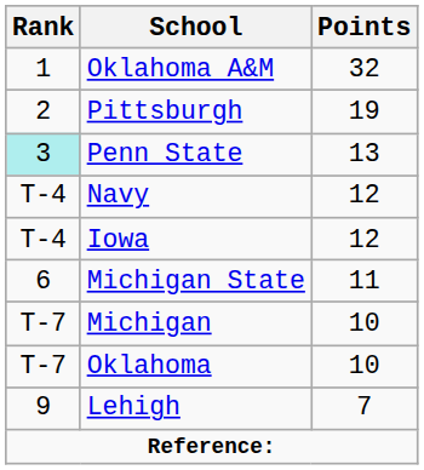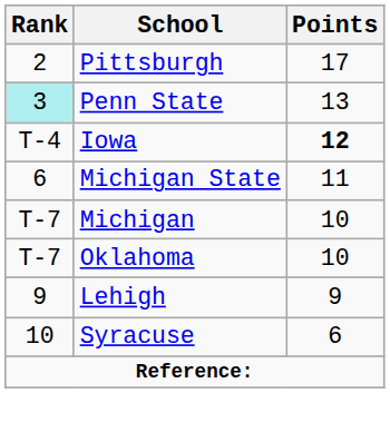- row: 1 | Oklahoma A&M | 32
Pittsburgh | Points: 19 -> 17
- row: T-4 | Navy | 12
Iowa | Points: normal -> bold
Lehigh | Points: 7 -> 9
+ row: 10 | Syracuse | 6
